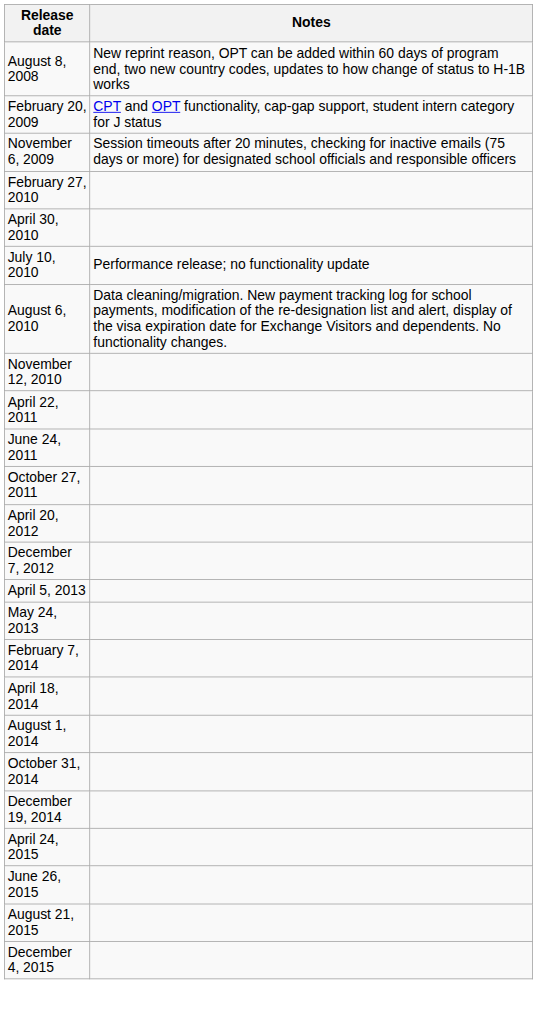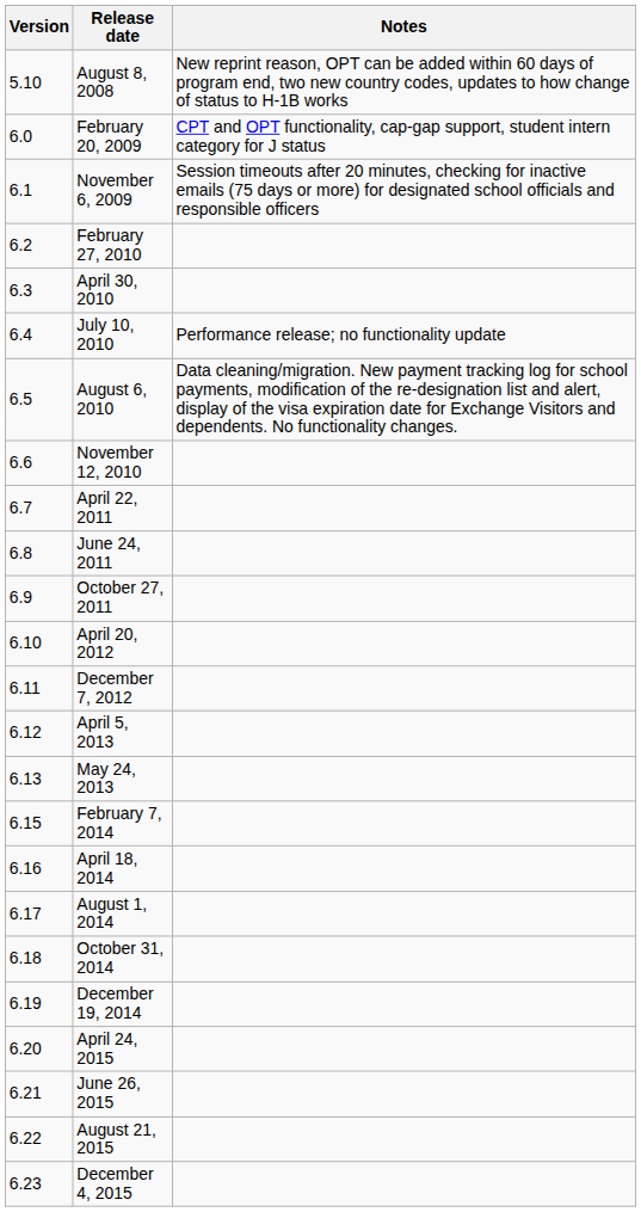+ column: Version | 5.10 | 6.0 | 6.1 | 6.2 | 6.3 | 6.4 | 6.5 | 6.6 | 6.7 | 6.8 | 6.9 | 6.10 | 6.11 | 6.12 | 6.13 | 6.15 | 6.16 | 6.17 | 6.18 | 6.19 | 6.20 | 6.21 | 6.22 | 6.23
